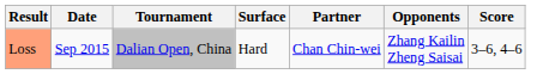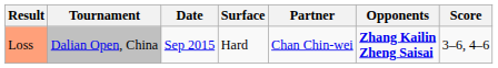columns swapped: Date <-> Tournament
Loss | Opponents: normal -> bold
